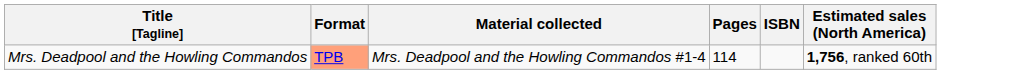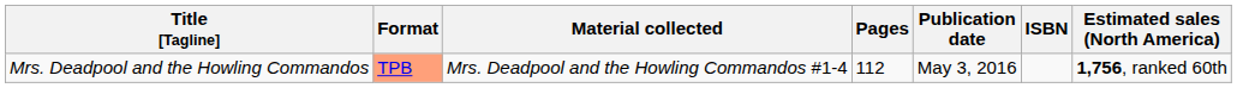+ column: Publication date | May 3, 2016
Mrs. Deadpool and the Howling Commandos | Pages: 114 -> 112
